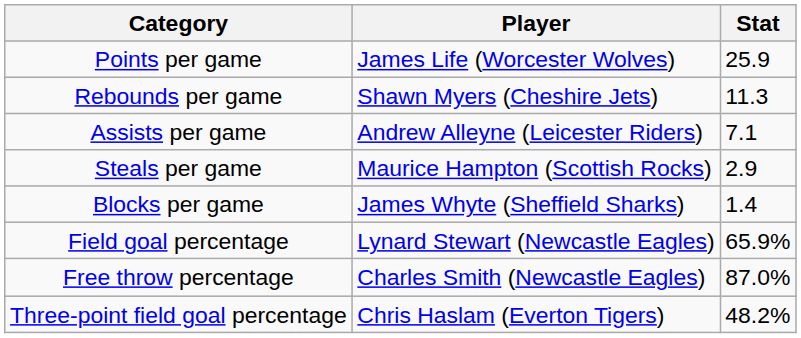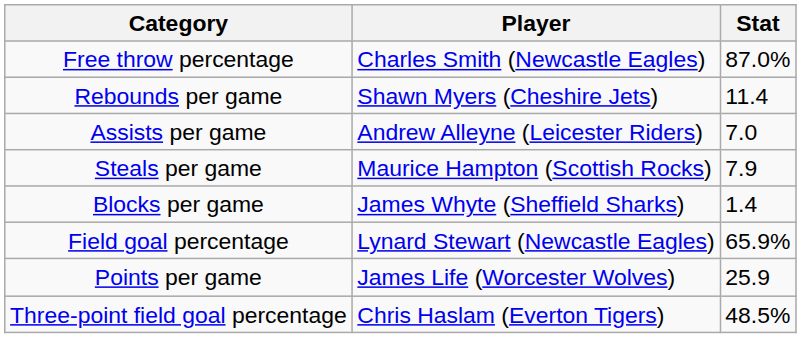rows swapped: Points per game <-> Free throw percentage
Rebounds per game | Stat: 11.3 -> 11.4
Assists per game | Stat: 7.1 -> 7.0
Steals per game | Stat: 2.9 -> 7.9
Three-point field goal percentage | Stat: 48.2% -> 48.5%
